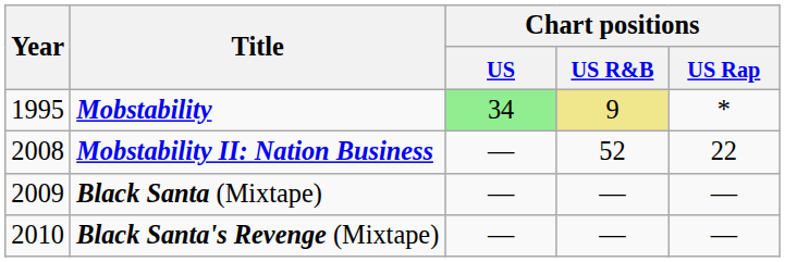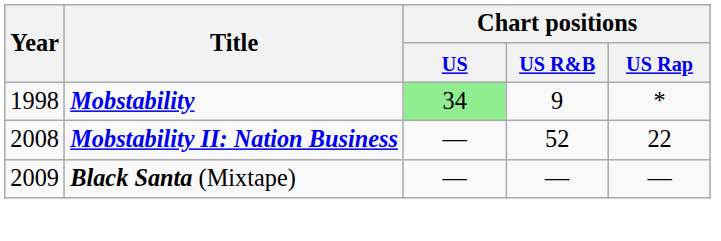Mobstability | Year: 1995 -> 1998
Mobstability | Chart positions / US R&B: khaki background -> no background
- row: 2010 | Black Santa's Revenge (Mixtape) | — | — | —
